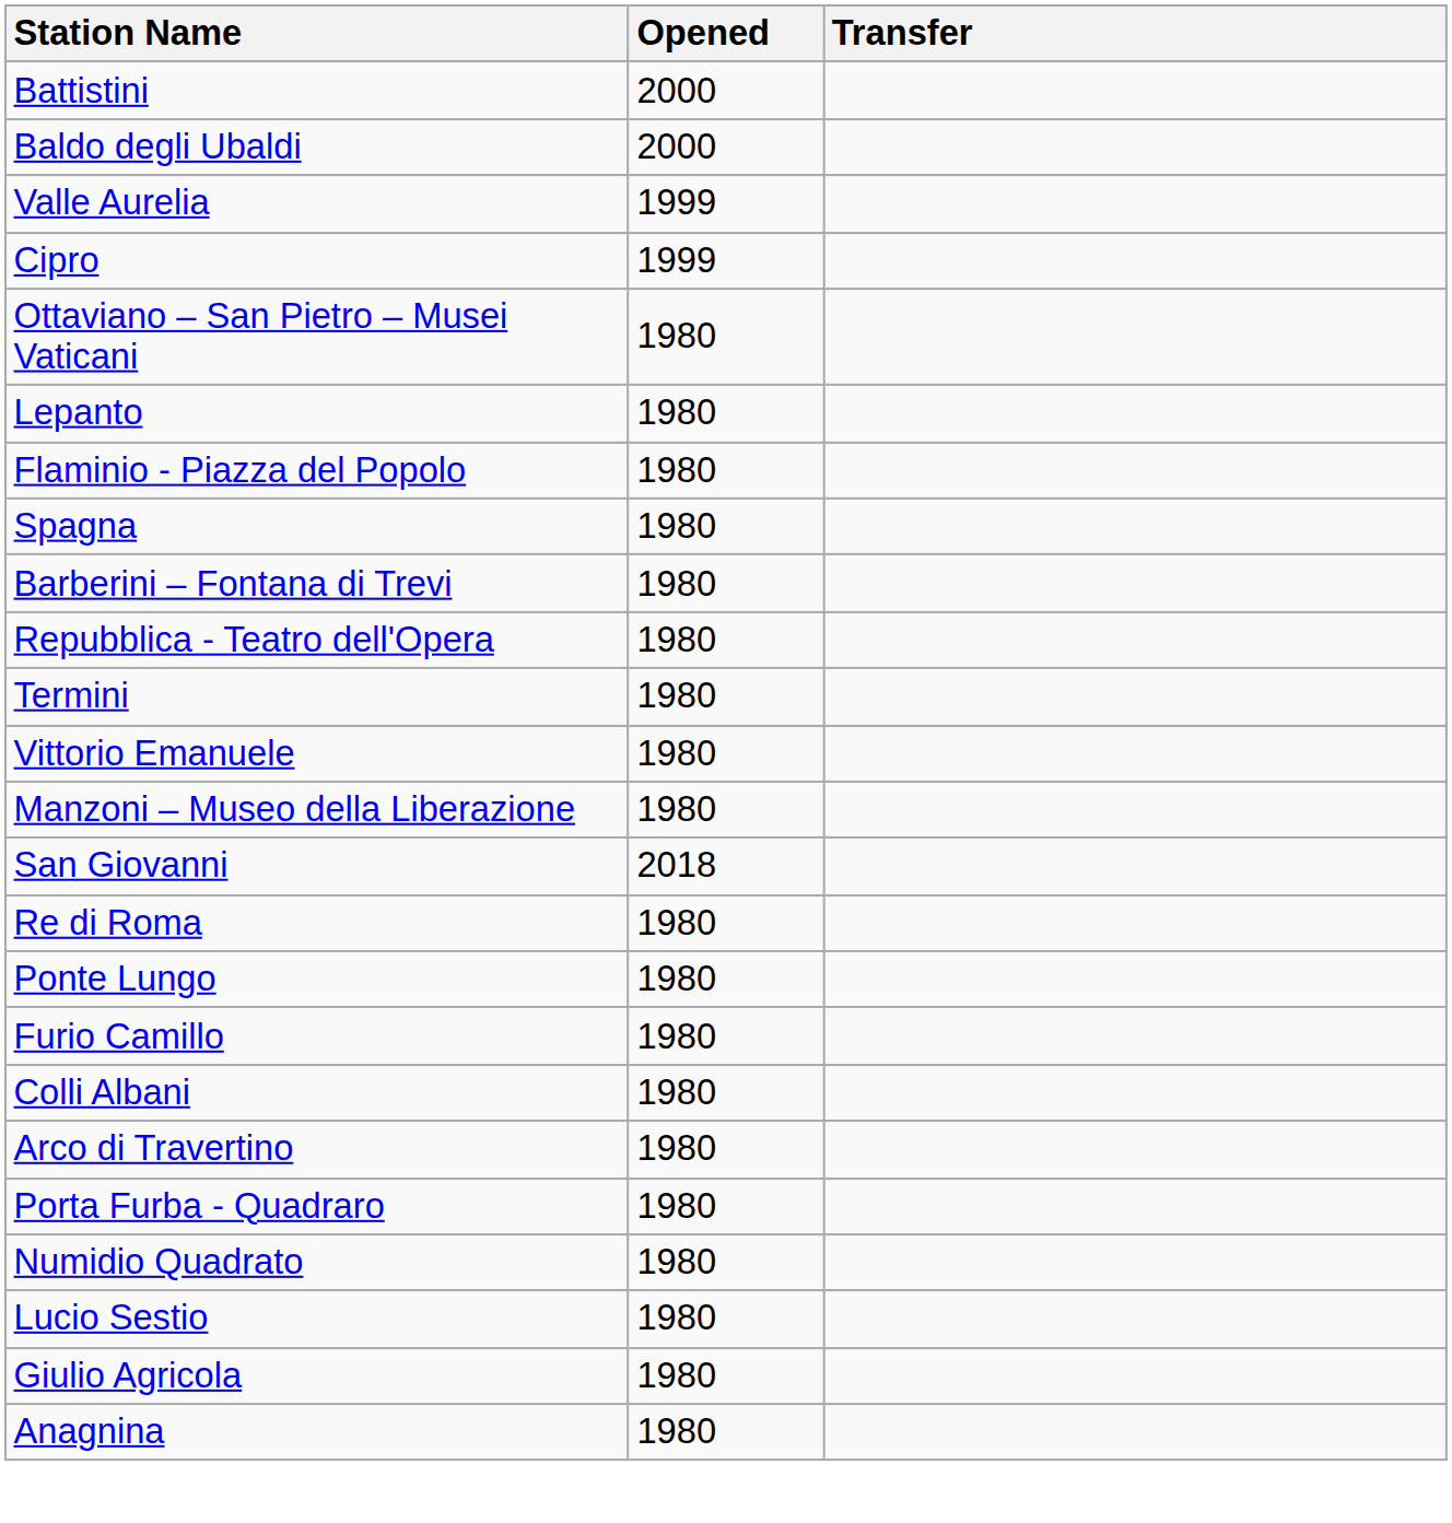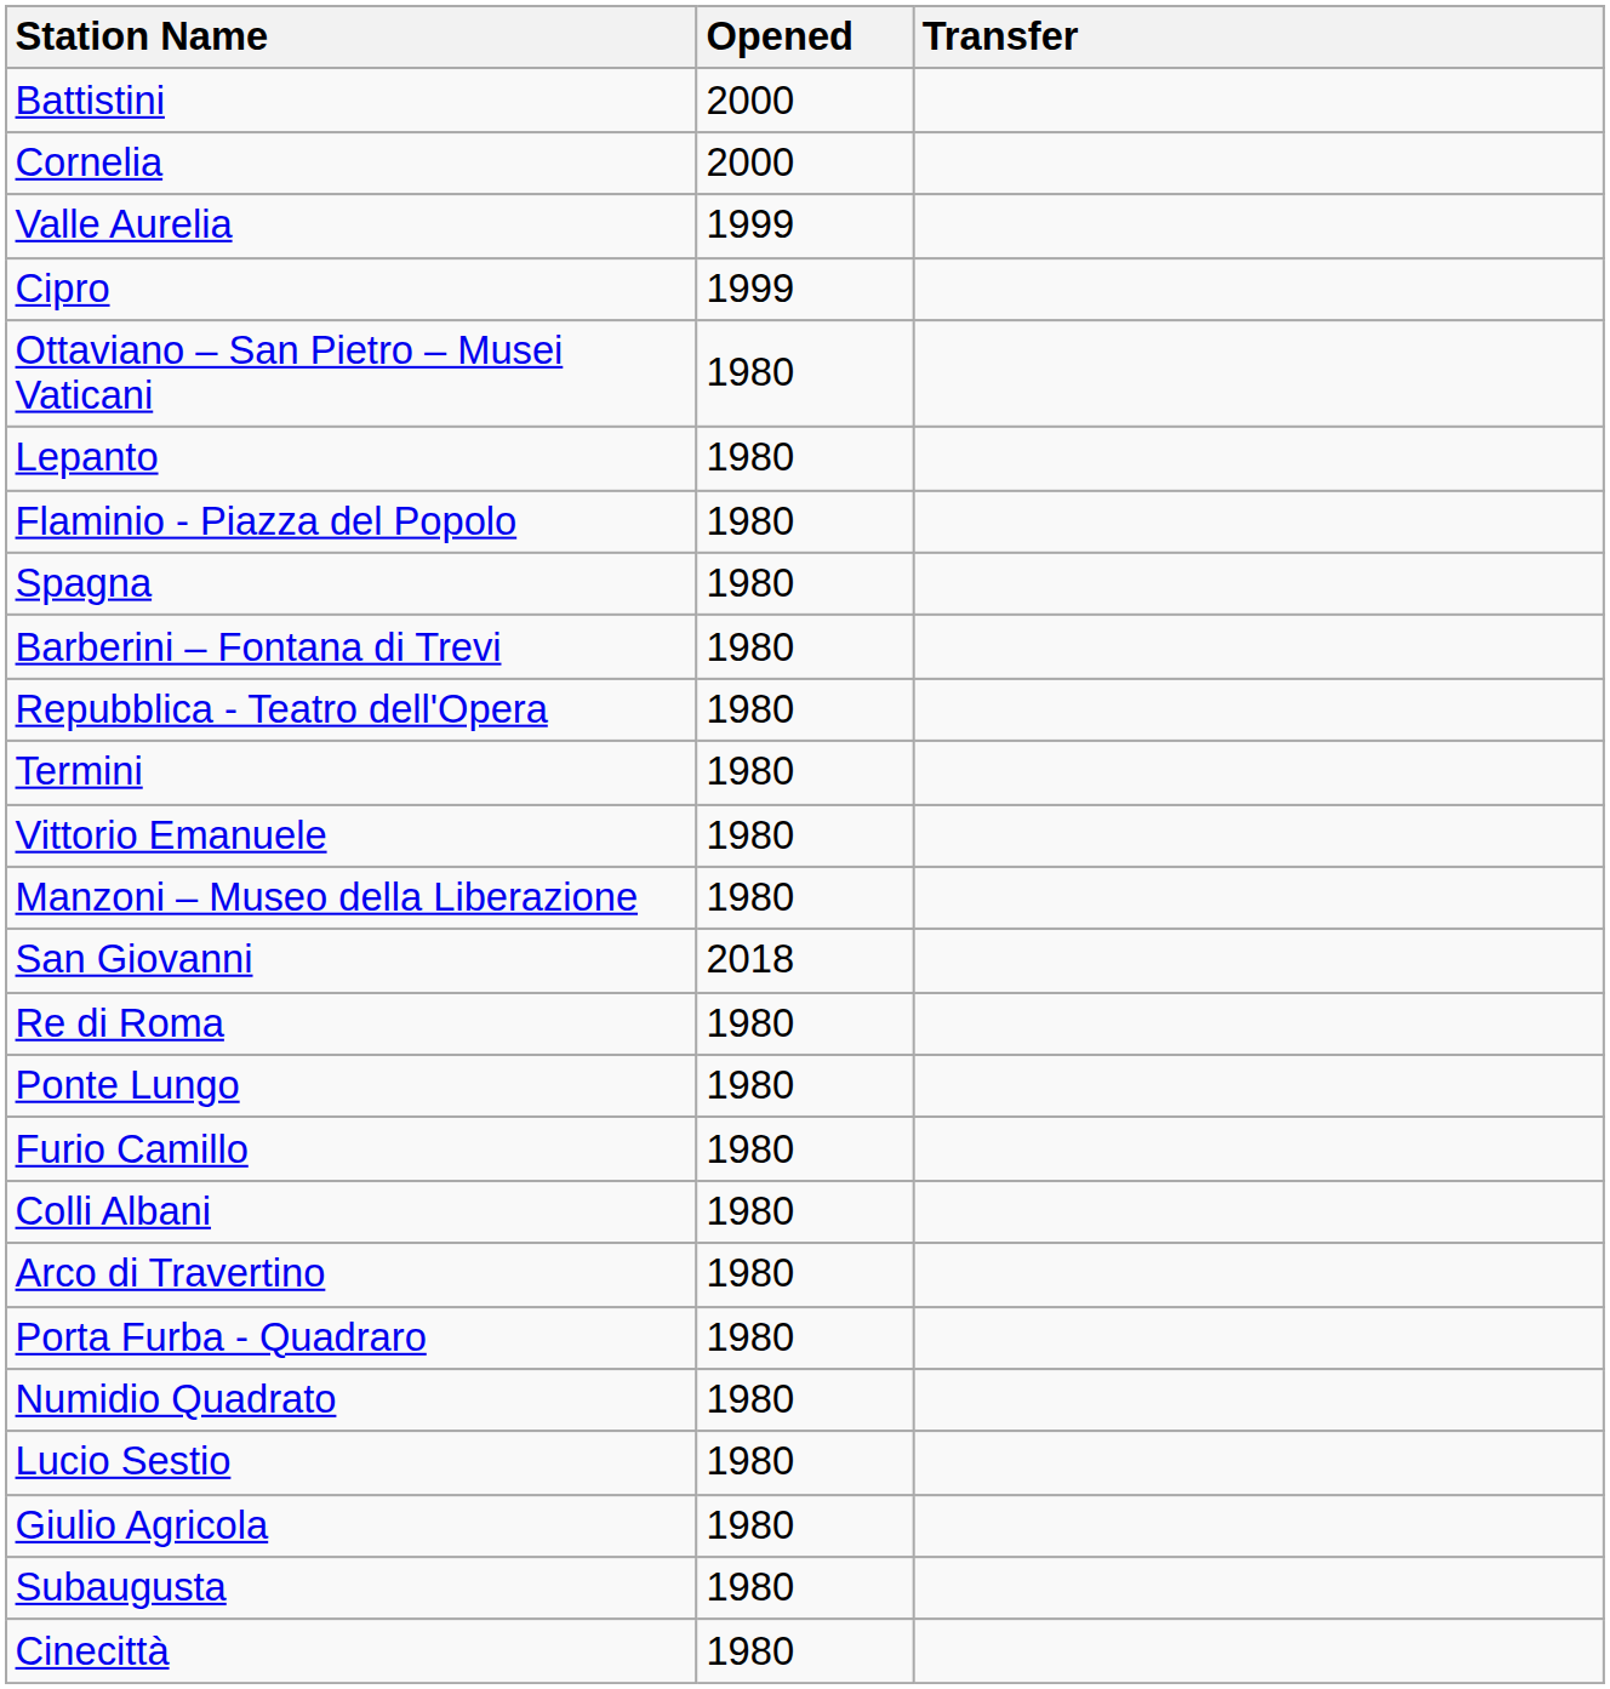+ row: Cornelia | 2000
- row: Baldo degli Ubaldi | 2000
+ row: Subaugusta | 1980
+ row: Cinecittà | 1980
- row: Anagnina | 1980
